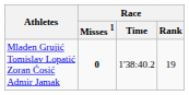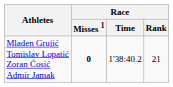Mladen Grujić Tomislav Lopatić Zoran Ćosić Admir Jamak | Race / Rank: 19 -> 21
